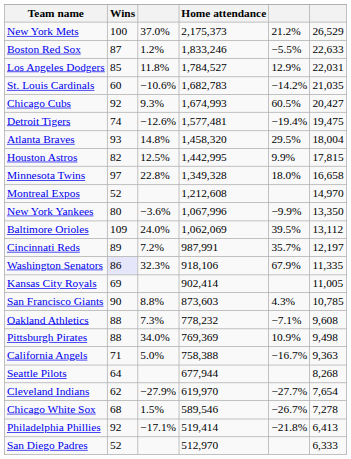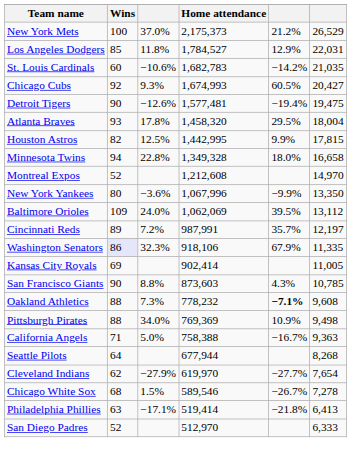- row: Boston Red Sox | 87 | 1.2% | 1,833,246 | −5.5% | 22,633
Detroit Tigers | Wins: 74 -> 90
Atlanta Braves | column 3: 14.8% -> 17.8%
Minnesota Twins | Wins: 97 -> 94
Oakland Athletics | column 5: normal -> bold
Philadelphia Phillies | Wins: 92 -> 63
